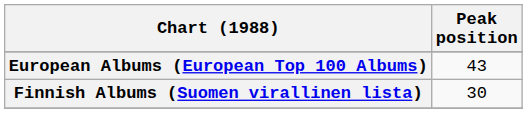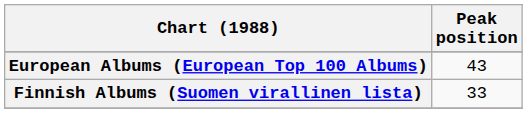Finnish Albums (Suomen virallinen lista) | Peak position: 30 -> 33
